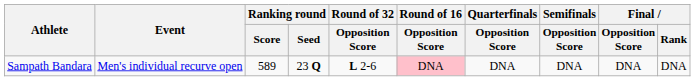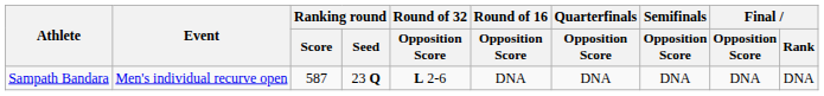Sampath Bandara | Ranking round / Score: 589 -> 587
Sampath Bandara | Round of 16 / Opposition Score: pink background -> no background
